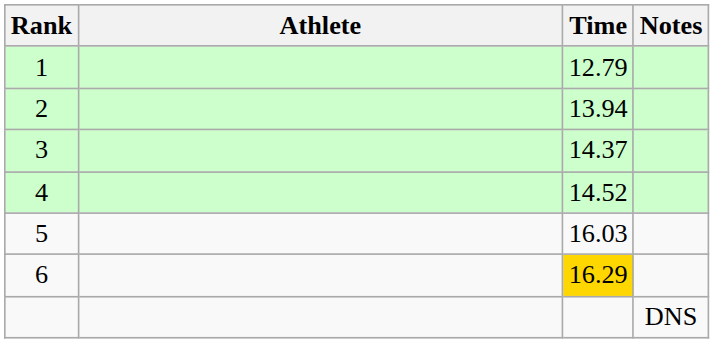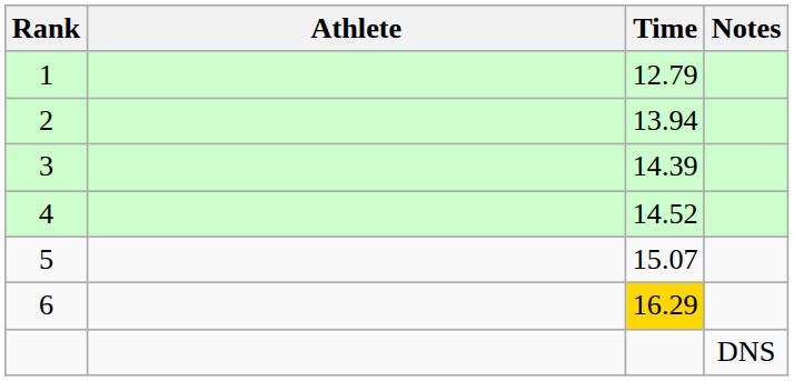3 | Time: 14.37 -> 14.39
5 | Time: 16.03 -> 15.07
